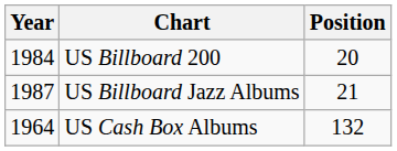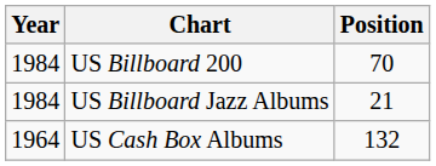US Billboard 200 | Position: 20 -> 70
US Billboard Jazz Albums | Year: 1987 -> 1984
